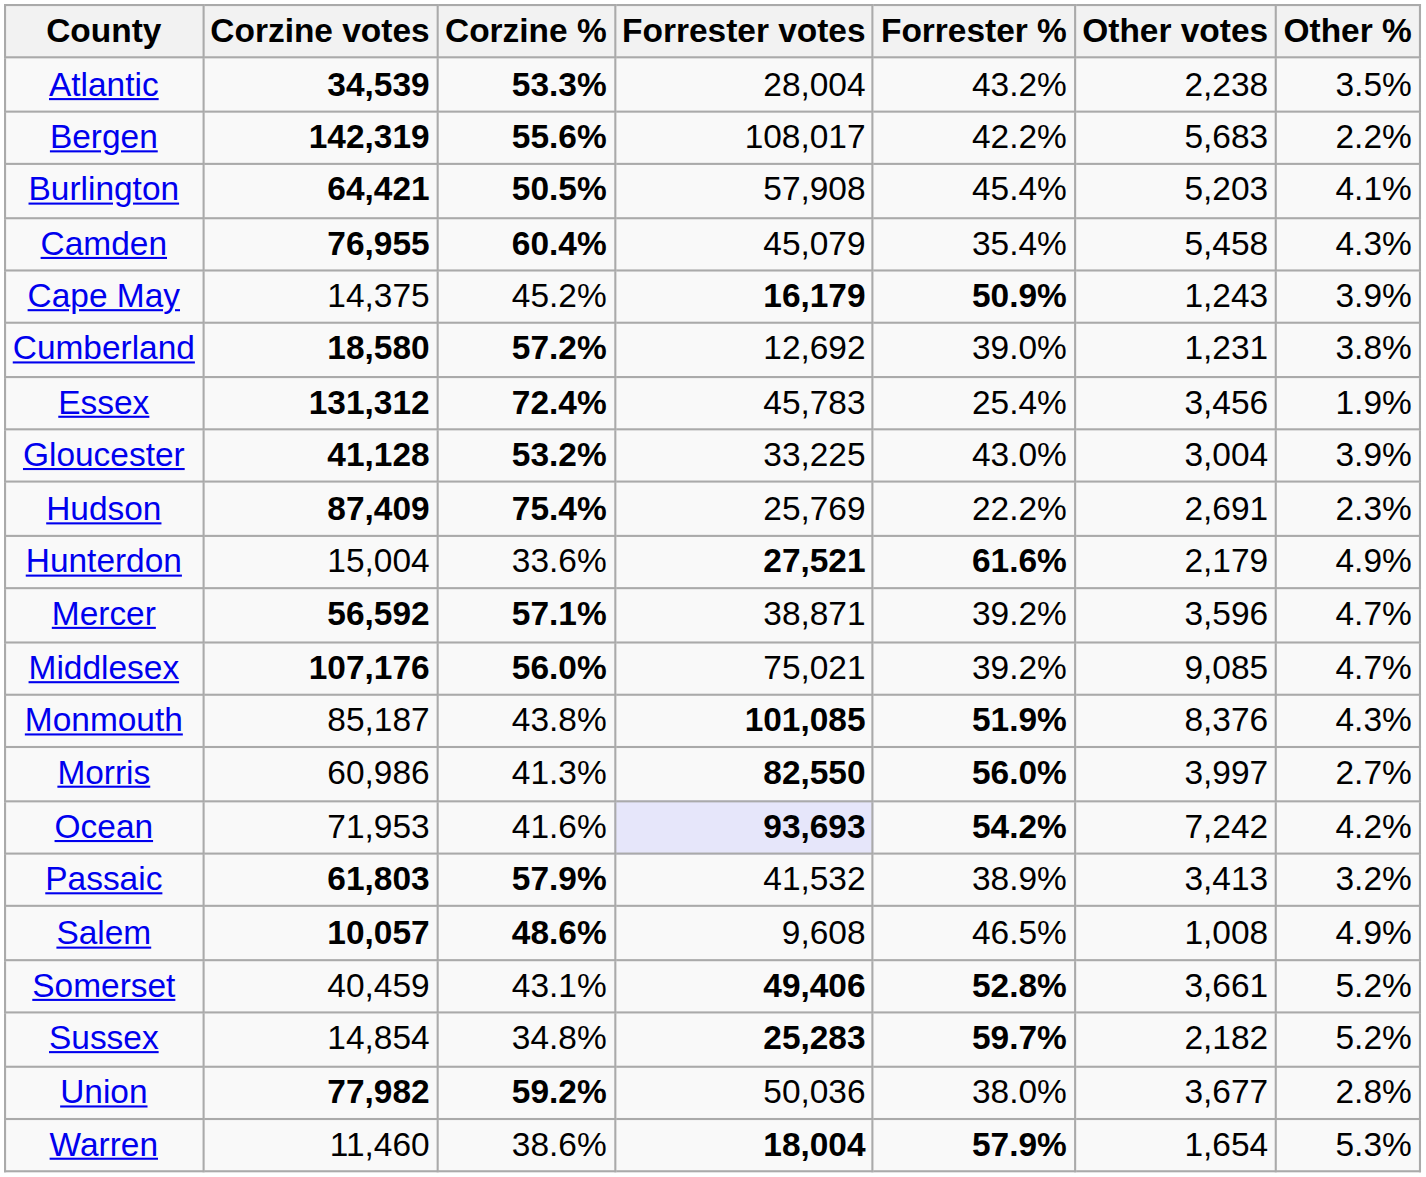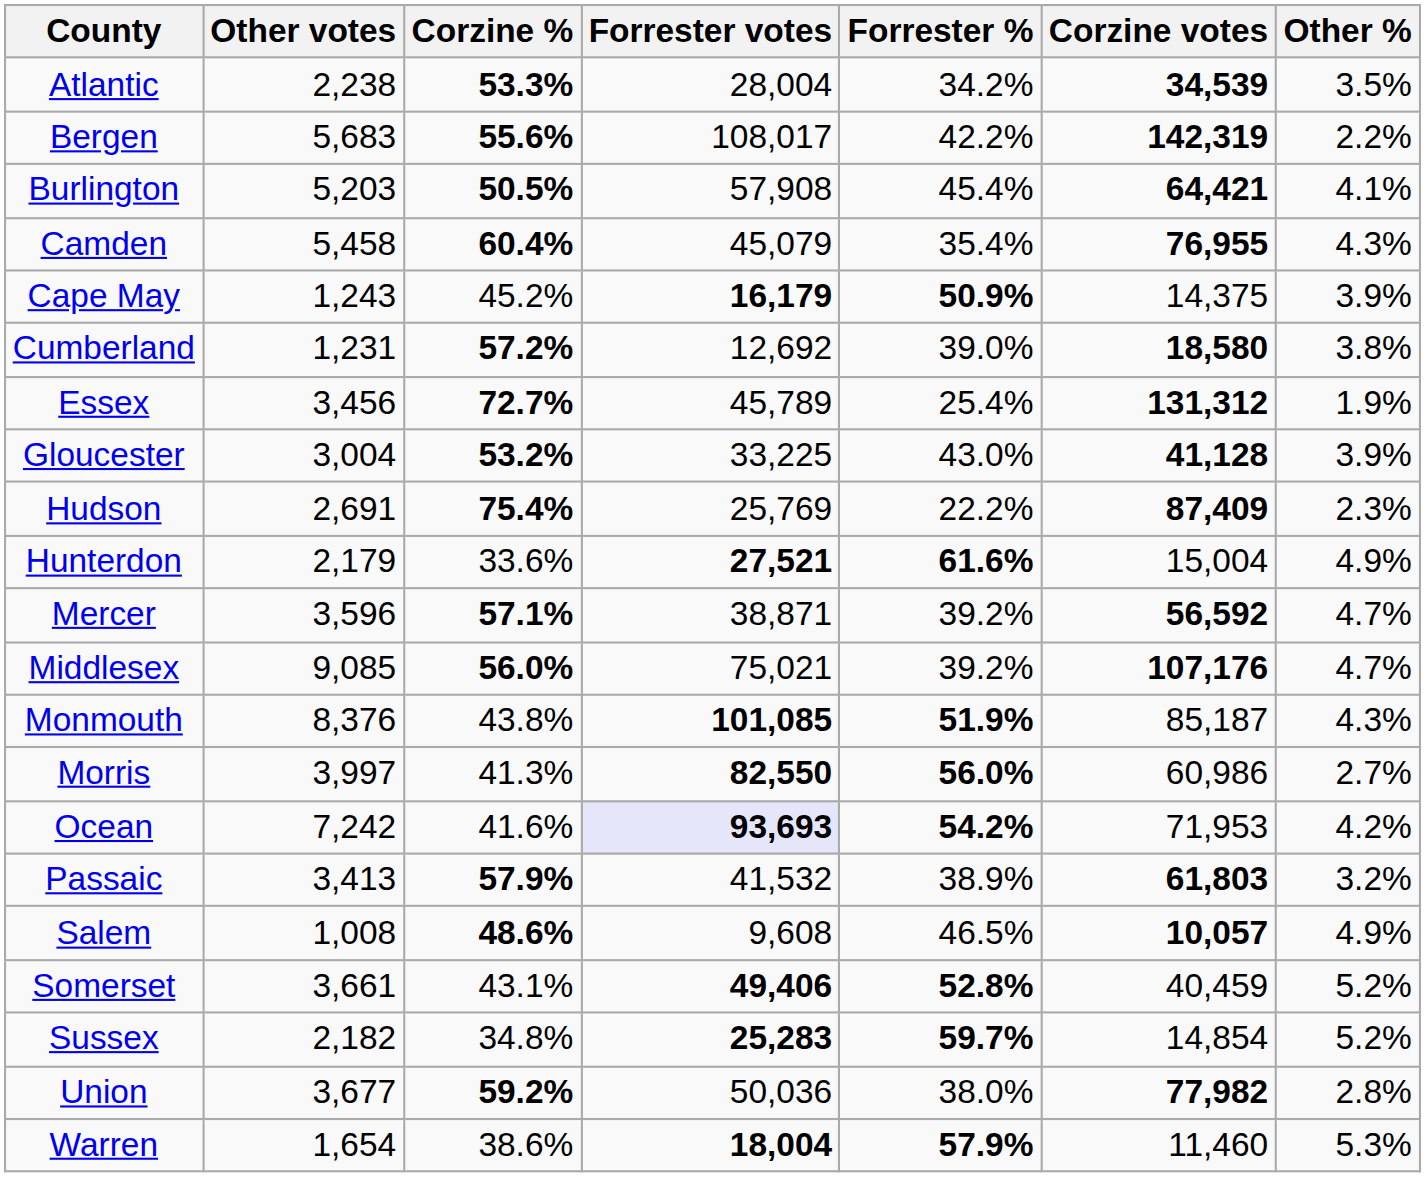columns swapped: Corzine votes <-> Other votes
Atlantic | Forrester %: 43.2% -> 34.2%
Essex | Corzine %: 72.4% -> 72.7%
Essex | Forrester votes: 45,783 -> 45,789
